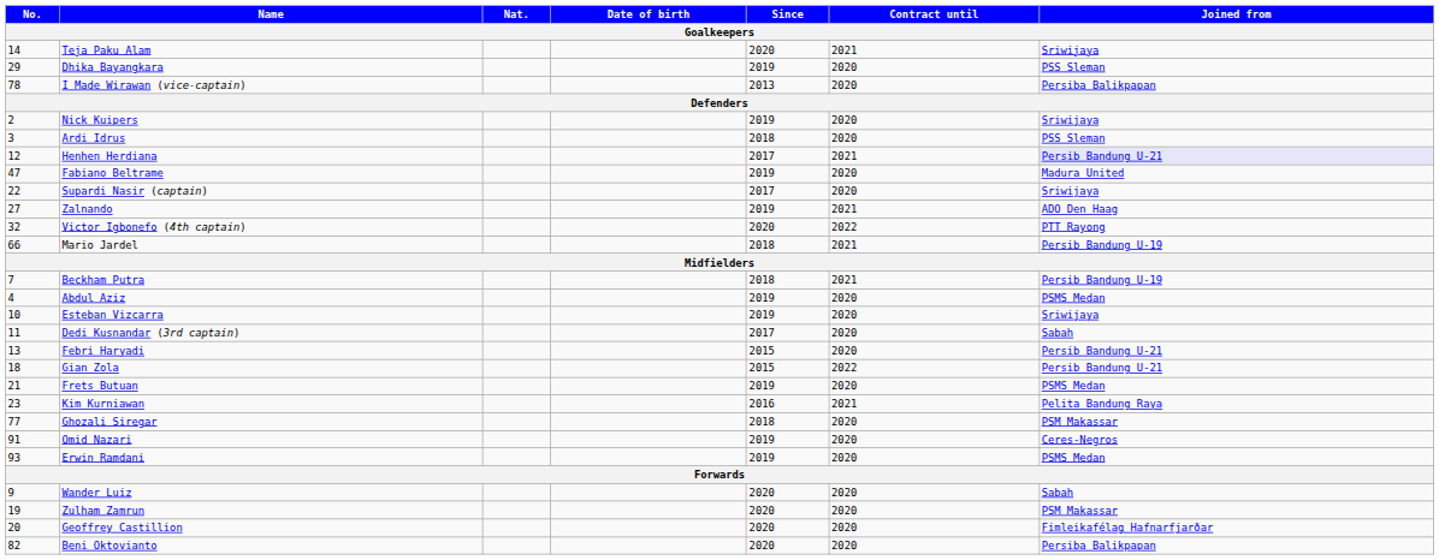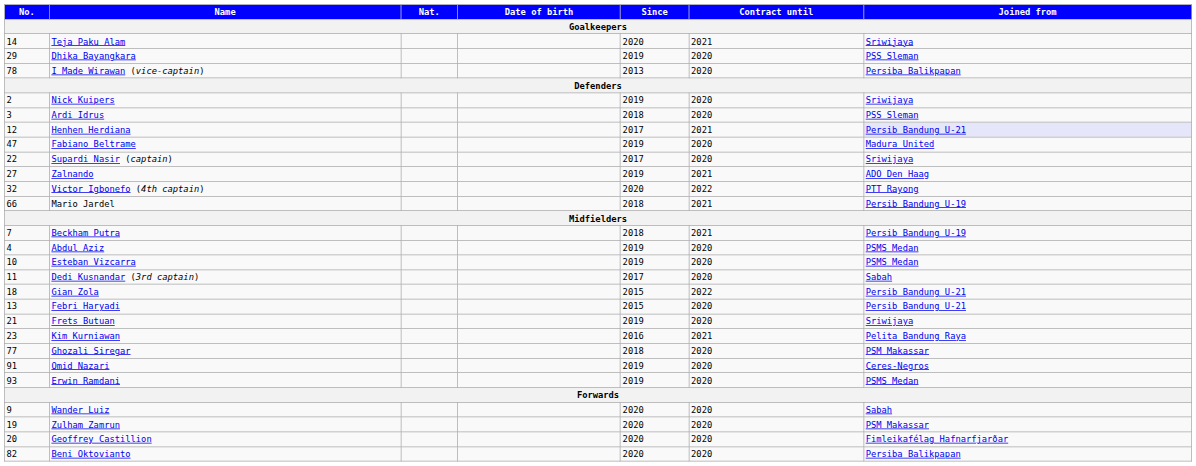Esteban Vizcarra | Joined from: Sriwijaya -> PSMS Medan
rows swapped: Febri Haryadi <-> Gian Zola
Frets Butuan | Joined from: PSMS Medan -> Sriwijaya
